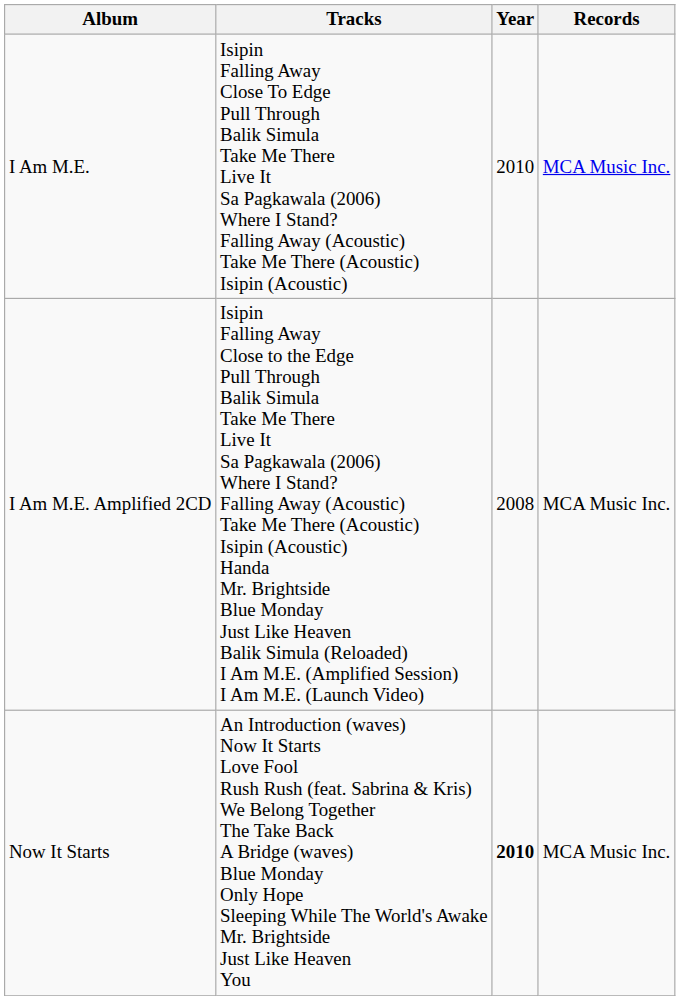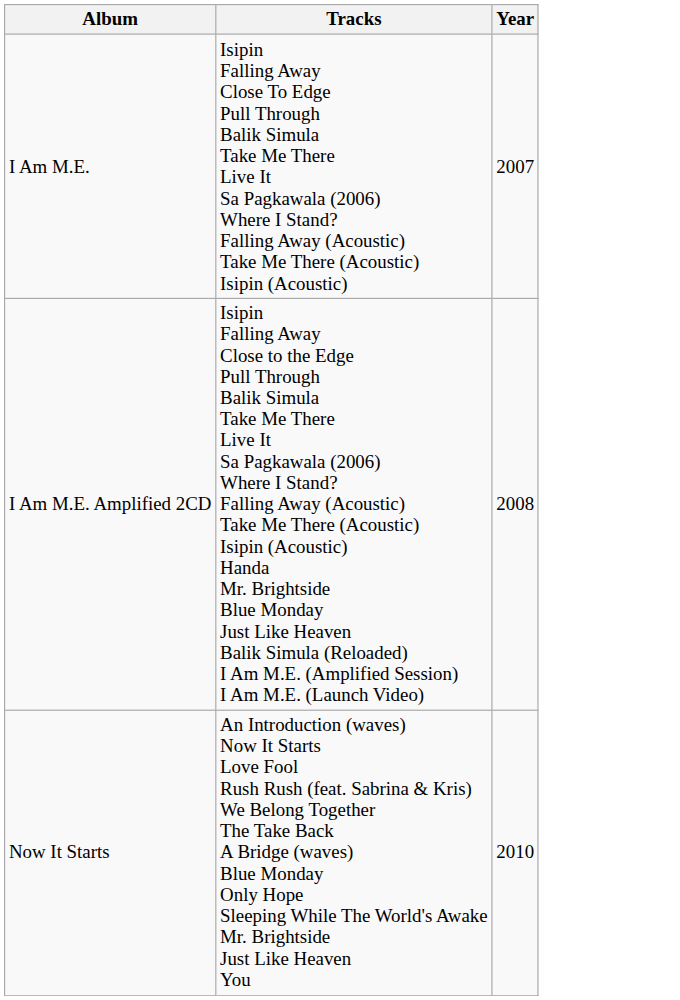- column: Records | MCA Music Inc. | MCA Music Inc. | MCA Music Inc.
I Am M.E. | Year: 2010 -> 2007
Now It Starts | Year: bold -> normal
